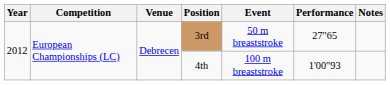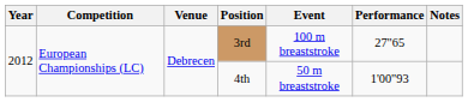3rd | Event: 50 m breaststroke -> 100 m breaststroke
4th | Event: 100 m breaststroke -> 50 m breaststroke
